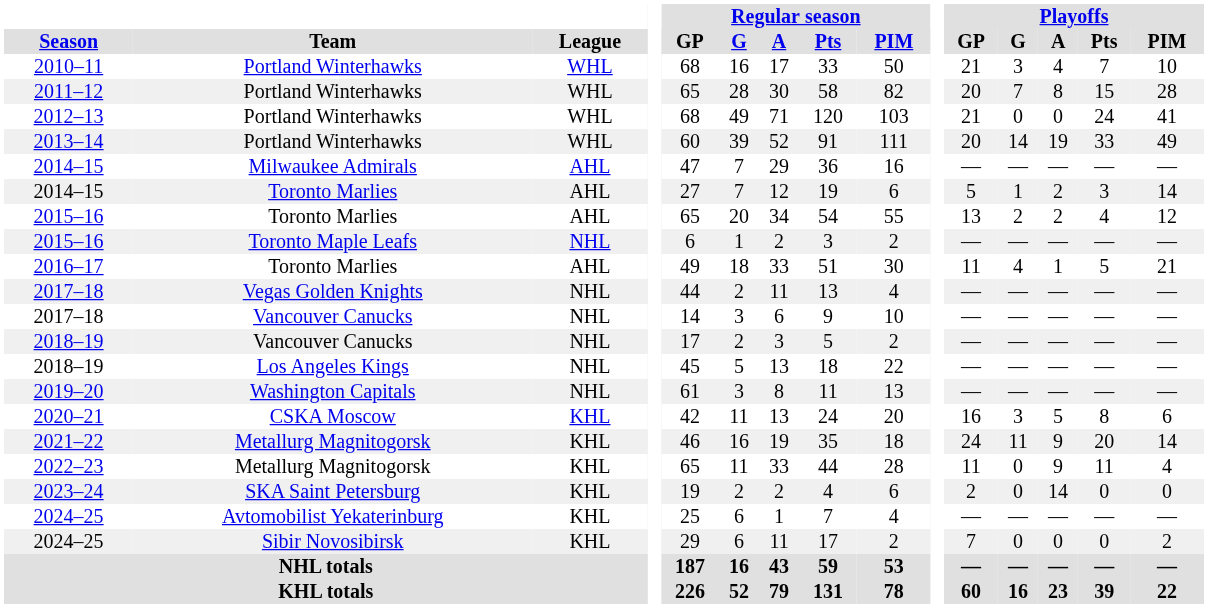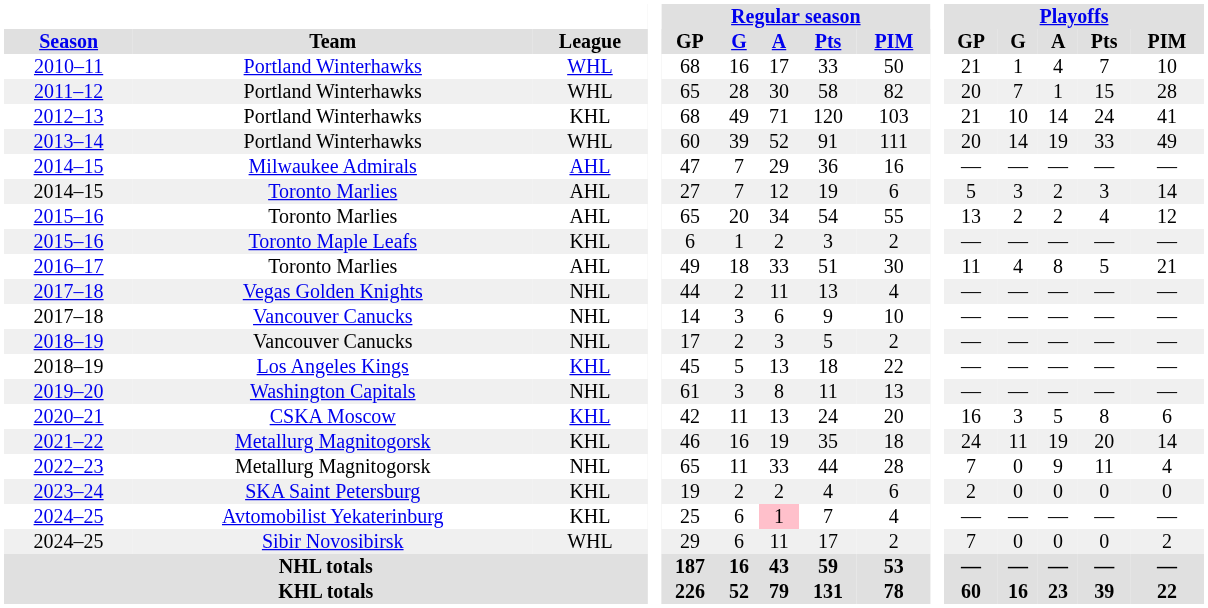2010–11 | Playoffs / G: 3 -> 1
2011–12 | Playoffs / A: 8 -> 1
2012–13 | League: WHL -> KHL
2012–13 | Playoffs / G: 0 -> 10
2012–13 | Playoffs / A: 0 -> 14
2014–15 / Toronto Marlies | Playoffs / G: 1 -> 3
2015–16 / Toronto Maple Leafs | League: NHL -> KHL
2016–17 | Playoffs / A: 1 -> 8
2018–19 / Los Angeles Kings | League: NHL -> KHL
2021–22 | Playoffs / A: 9 -> 19
2022–23 | League: KHL -> NHL
2022–23 | Playoffs / GP: 11 -> 7
2023–24 | Playoffs / A: 14 -> 0
2024–25 / Avtomobilist Yekaterinburg | Regular season / A: no background -> pink background
2024–25 / Sibir Novosibirsk | League: KHL -> WHL
